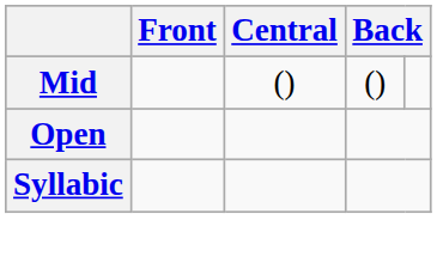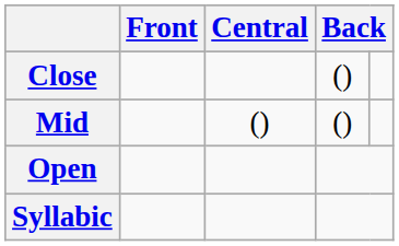+ row: Close | ()
